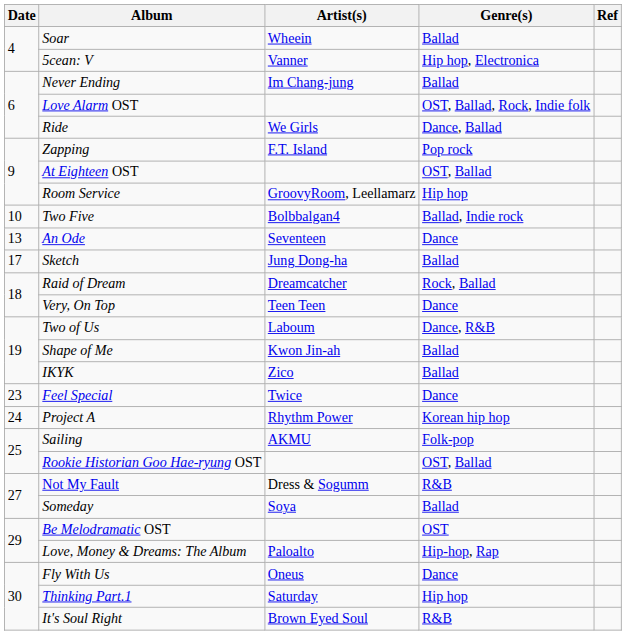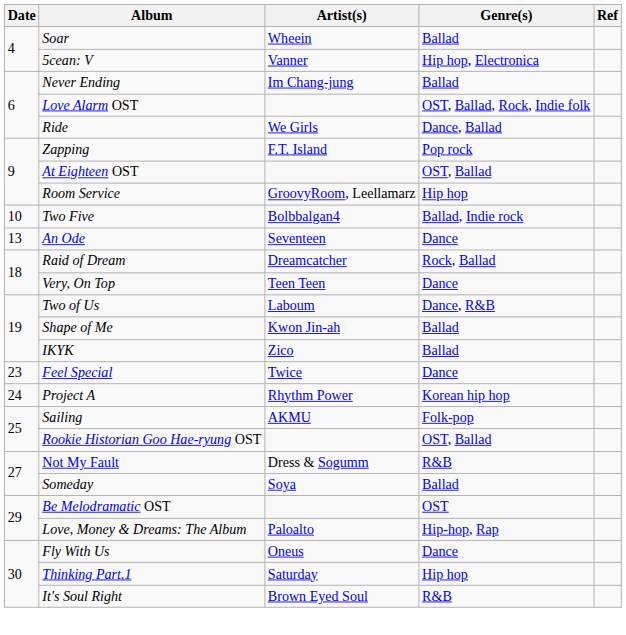- row: 17 | Sketch | Jung Dong-ha | Ballad
